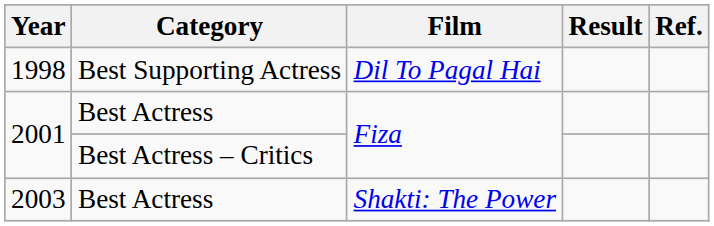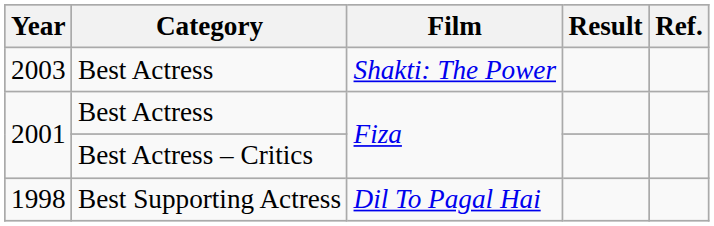rows swapped: 1998 <-> 2003
